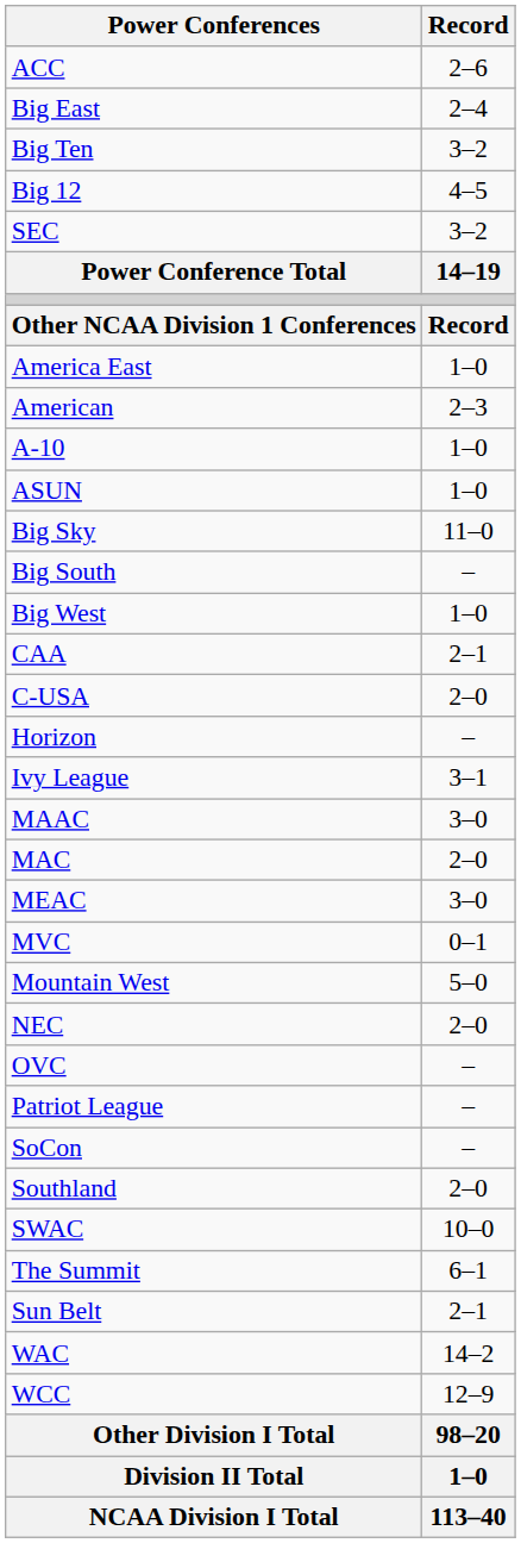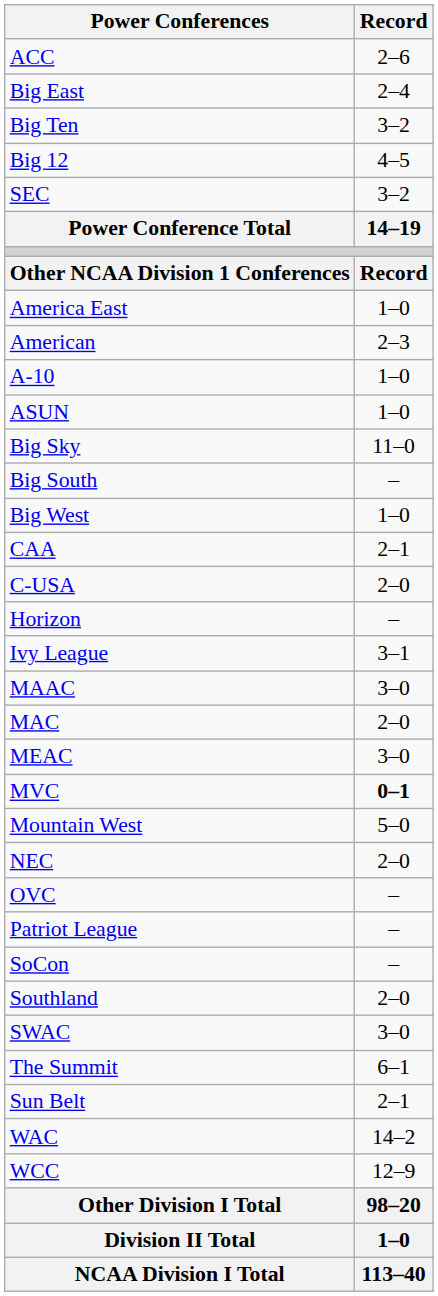MVC | Record: normal -> bold
SWAC | Record: 10–0 -> 3–0
